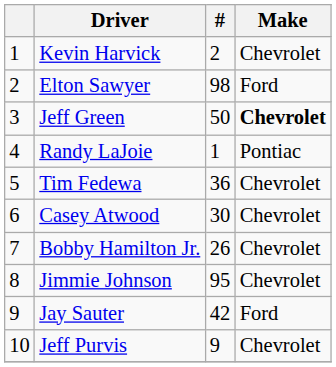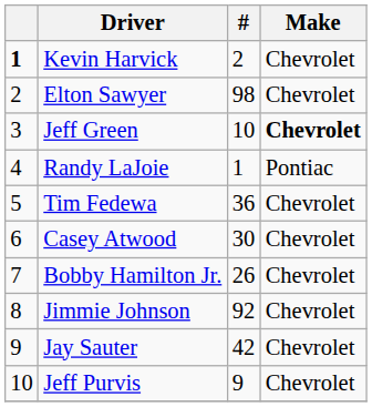Kevin Harvick | column 1: normal -> bold
Elton Sawyer | Make: Ford -> Chevrolet
Jeff Green | #: 50 -> 10
Jimmie Johnson | #: 95 -> 92
Jay Sauter | Make: Ford -> Chevrolet
